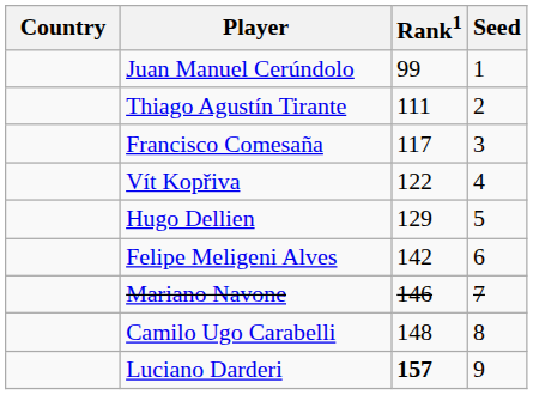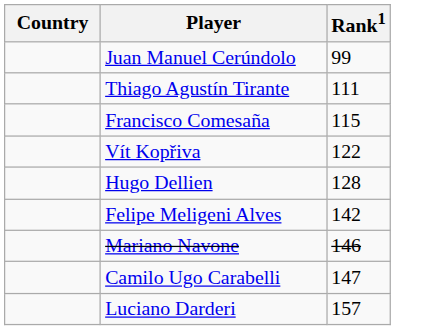- column: Seed | 1 | 2 | 3 | 4 | 5 | 6 | 7 | 8 | 9
Francisco Comesaña | Rank1: 117 -> 115
Hugo Dellien | Rank1: 129 -> 128
Camilo Ugo Carabelli | Rank1: 148 -> 147
Luciano Darderi | Rank1: bold -> normal
